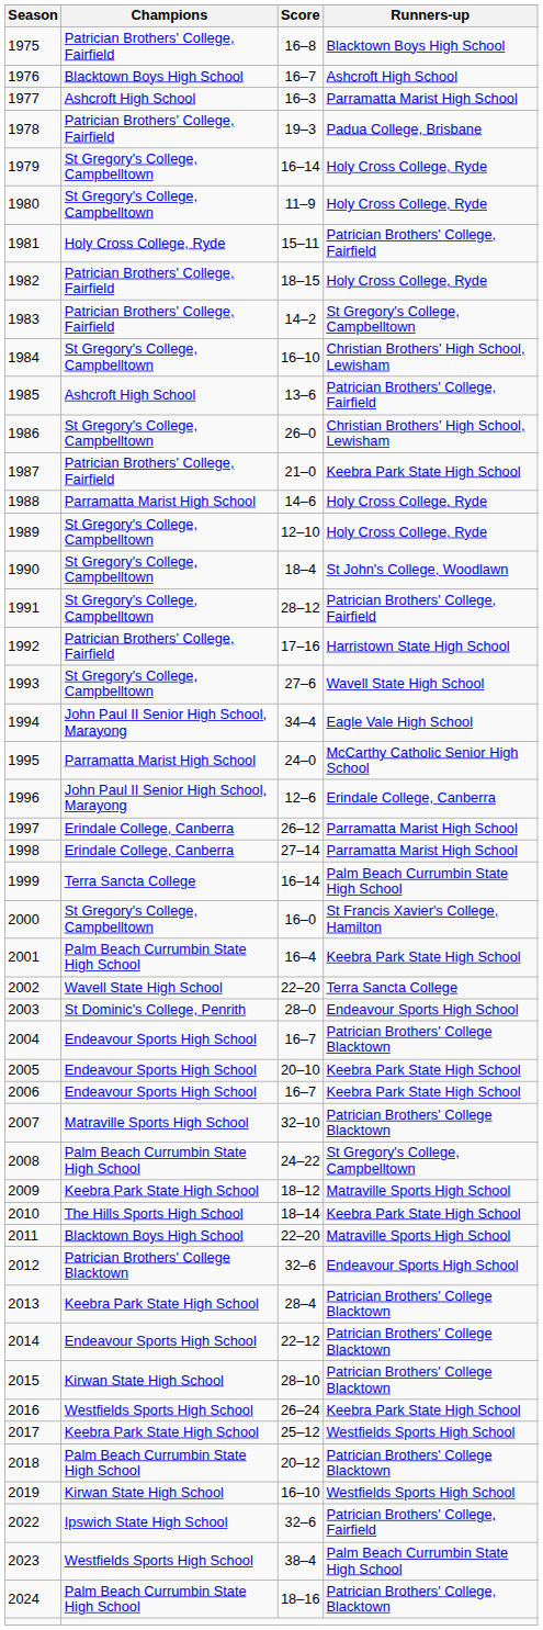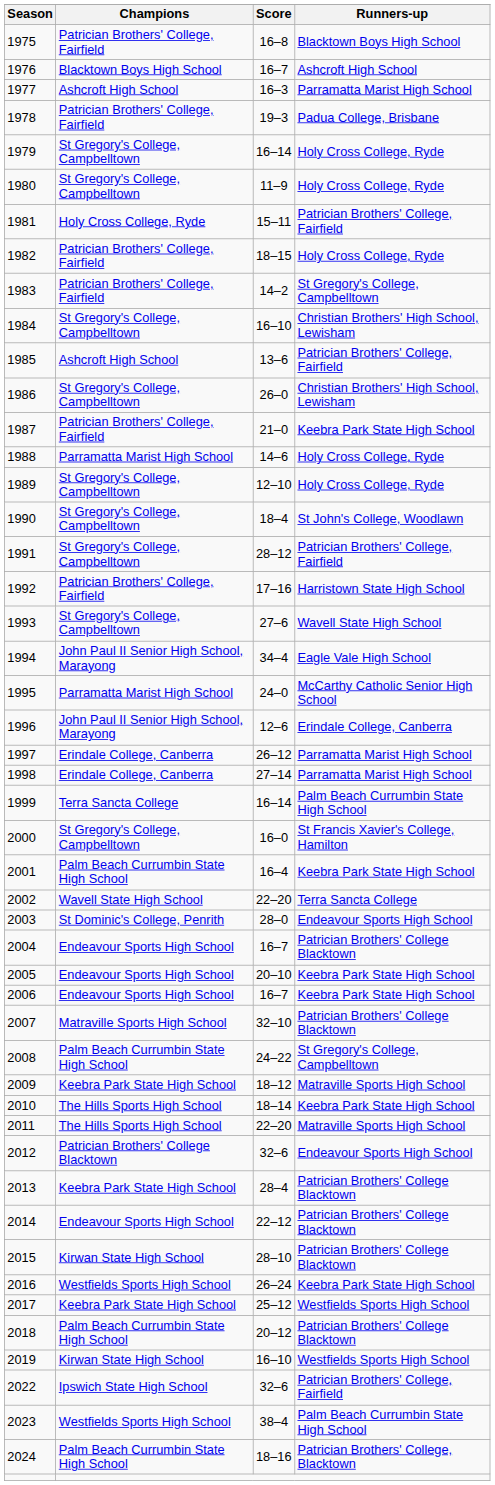2011 | Champions: Blacktown Boys High School -> The Hills Sports High School
